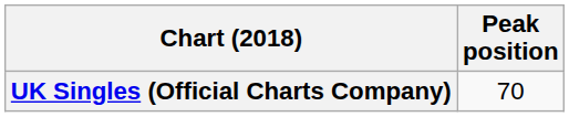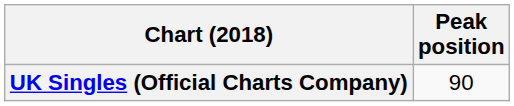UK Singles (Official Charts Company) | Peak position: 70 -> 90
